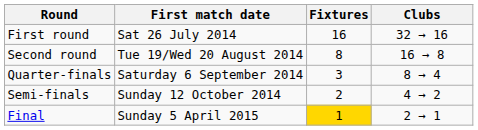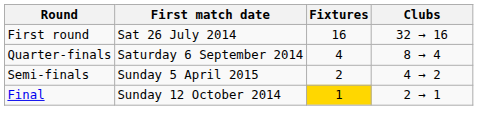- row: Second round | Tue 19/Wed 20 August 2014 | 8 | 16 → 8
Quarter-finals | Fixtures: 3 -> 4
Semi-finals | First match date: Sunday 12 October 2014 -> Sunday 5 April 2015
Final | First match date: Sunday 5 April 2015 -> Sunday 12 October 2014
